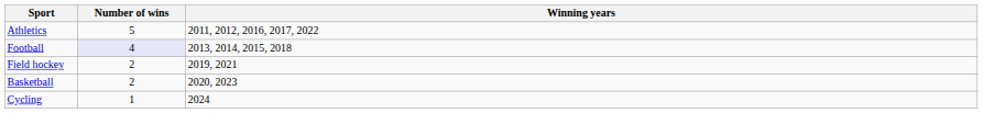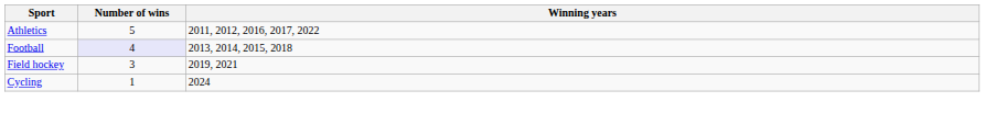Field hockey | Number of wins: 2 -> 3
- row: Basketball | 2 | 2020, 2023
